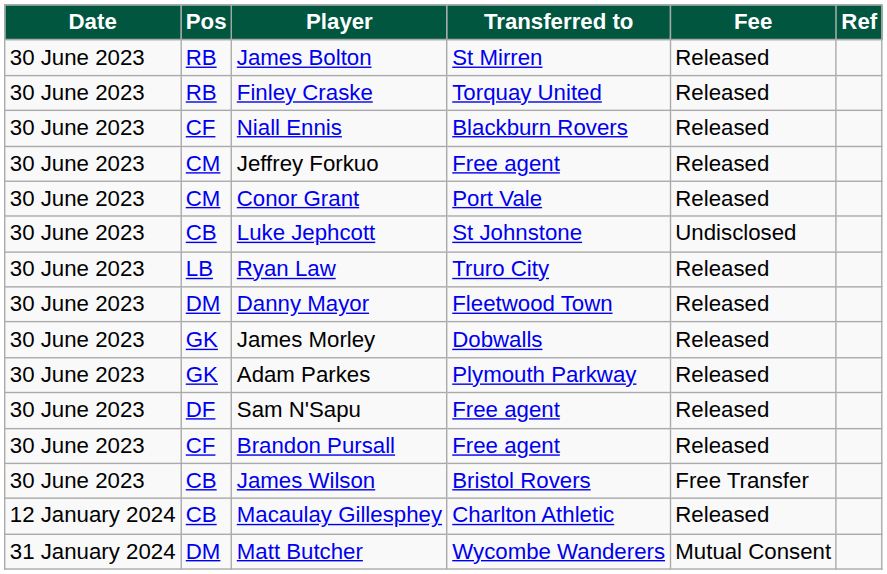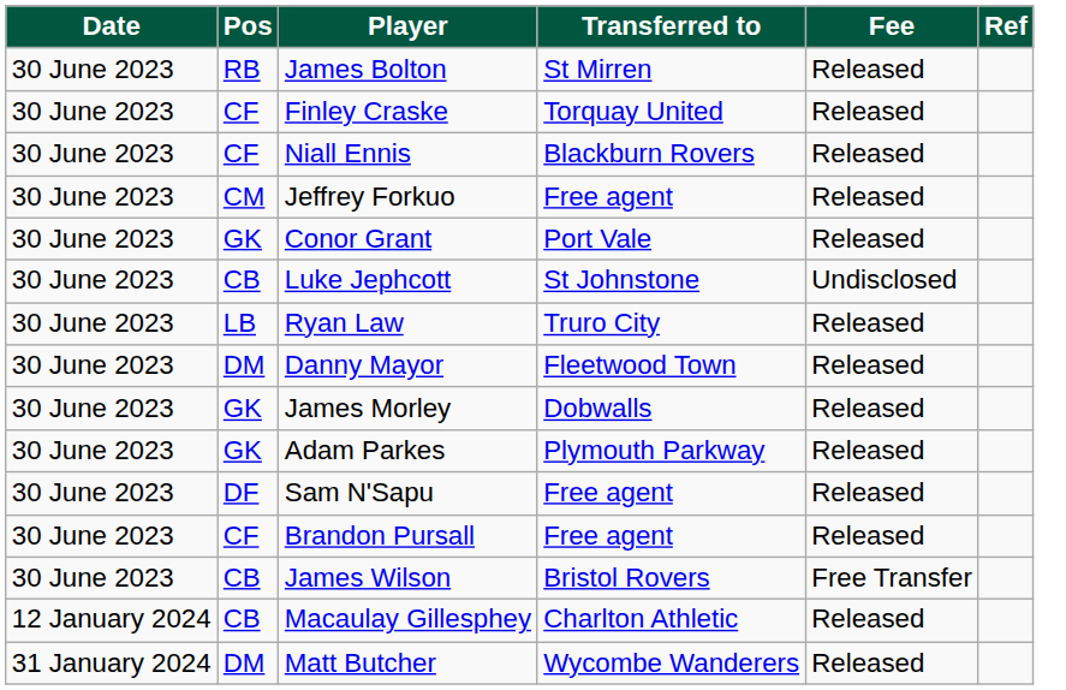Finley Craske | Pos: RB -> CF
Conor Grant | Pos: CM -> GK
Matt Butcher | Fee: Mutual Consent -> Released
